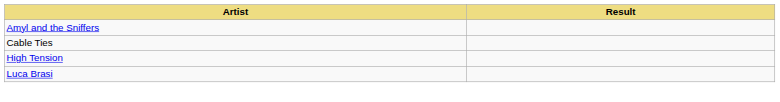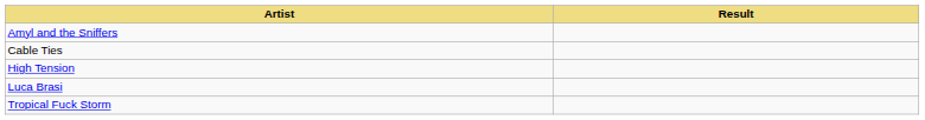+ row: Tropical Fuck Storm
